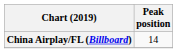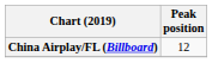China Airplay/FL (Billboard) | Peak position: 14 -> 12
